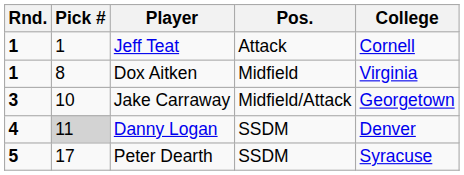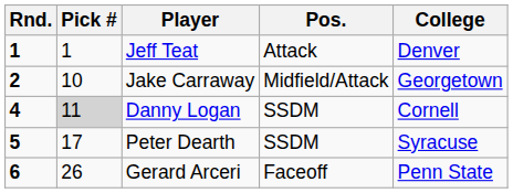Jeff Teat | College: Cornell -> Denver
- row: 1 | 8 | Dox Aitken | Midfield | Virginia
Jake Carraway | Rnd.: 3 -> 2
Danny Logan | College: Denver -> Cornell
+ row: 6 | 26 | Gerard Arceri | Faceoff | Penn State
